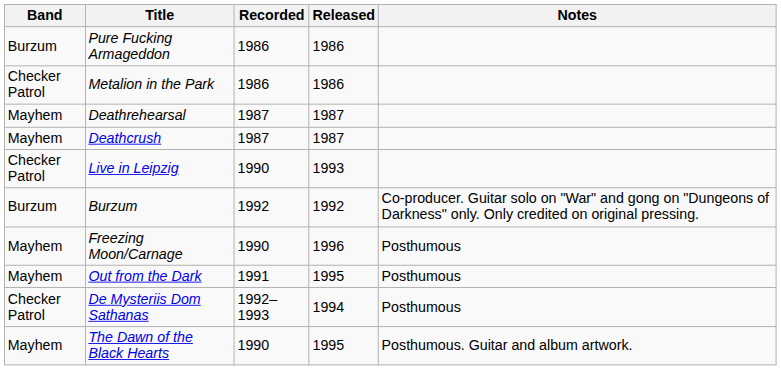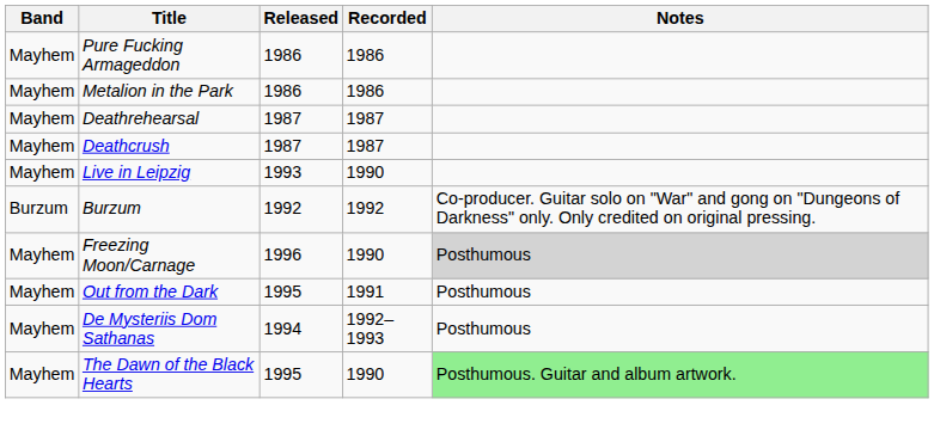columns swapped: Recorded <-> Released
Pure Fucking Armageddon | Band: Burzum -> Mayhem
Metalion in the Park | Band: Checker Patrol -> Mayhem
Live in Leipzig | Band: Checker Patrol -> Mayhem
Freezing Moon/Carnage | Notes: no background -> lightgrey background
De Mysteriis Dom Sathanas | Band: Checker Patrol -> Mayhem
The Dawn of the Black Hearts | Notes: no background -> lightgreen background
